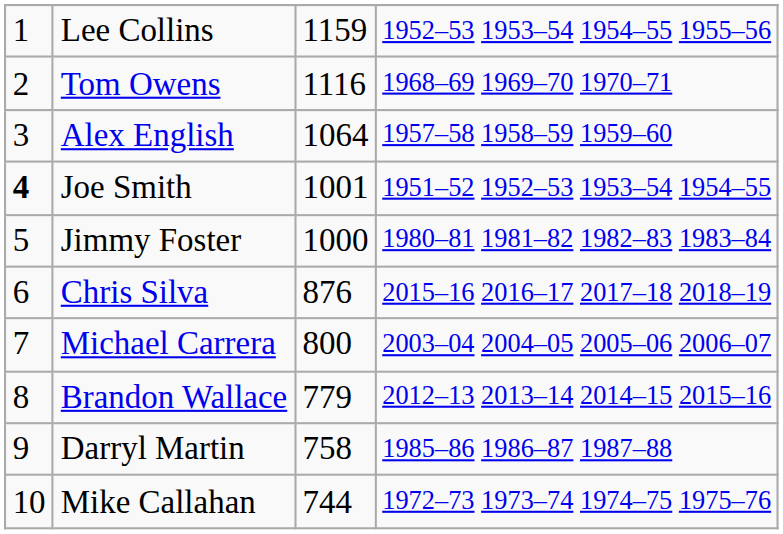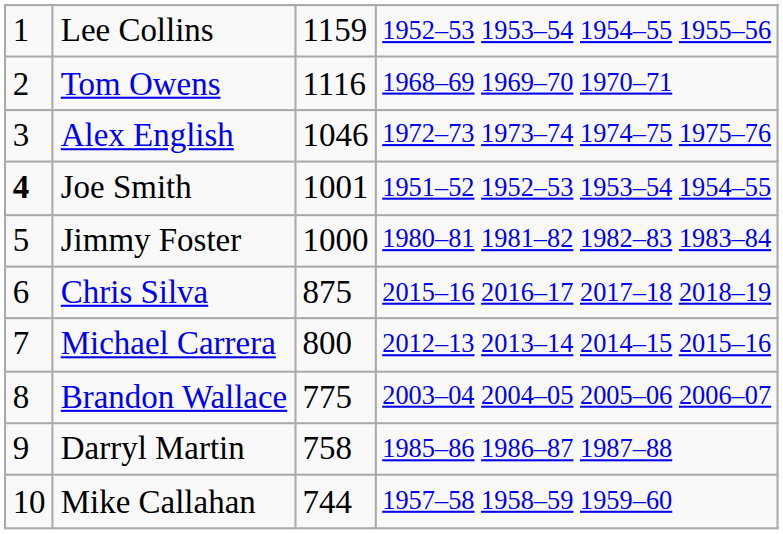Alex English | column 3: 1064 -> 1046
Alex English | column 4: 1957–58 1958–59 1959–60 -> 1972–73 1973–74 1974–75 1975–76
Chris Silva | column 3: 876 -> 875
Michael Carrera | column 4: 2003–04 2004–05 2005–06 2006–07 -> 2012–13 2013–14 2014–15 2015–16
Brandon Wallace | column 3: 779 -> 775
Brandon Wallace | column 4: 2012–13 2013–14 2014–15 2015–16 -> 2003–04 2004–05 2005–06 2006–07
Mike Callahan | column 4: 1972–73 1973–74 1974–75 1975–76 -> 1957–58 1958–59 1959–60
